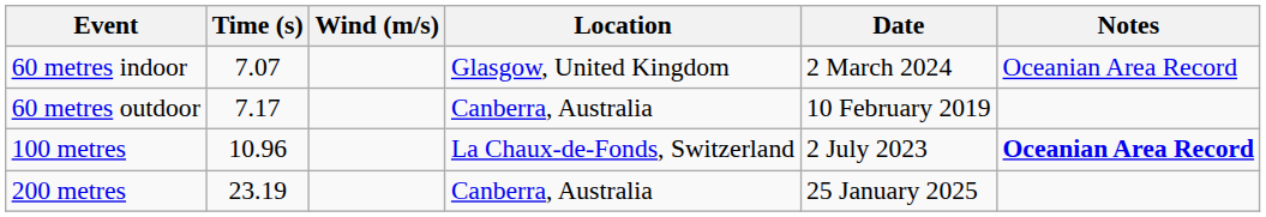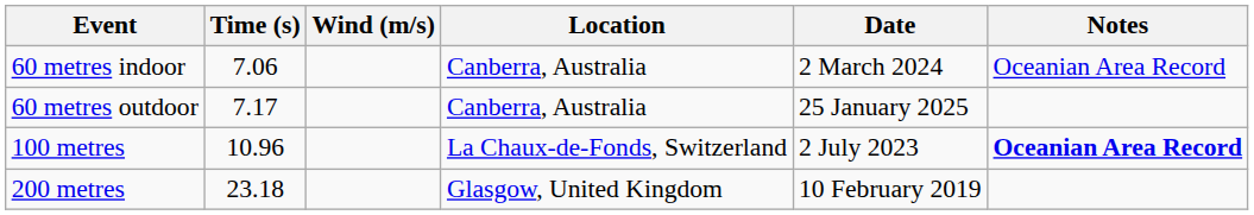60 metres indoor | Time (s): 7.07 -> 7.06
60 metres indoor | Location: Glasgow, United Kingdom -> Canberra, Australia
60 metres outdoor | Date: 10 February 2019 -> 25 January 2025
200 metres | Time (s): 23.19 -> 23.18
200 metres | Location: Canberra, Australia -> Glasgow, United Kingdom
200 metres | Date: 25 January 2025 -> 10 February 2019
